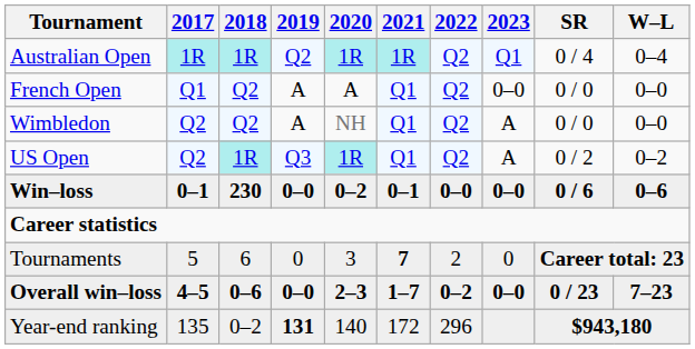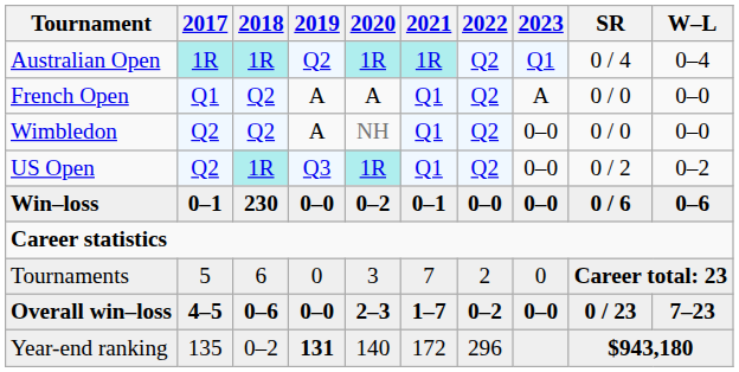French Open | 2023: 0–0 -> A
Wimbledon | 2023: A -> 0–0
US Open | 2023: A -> 0–0
Tournaments | 2021: bold -> normal
